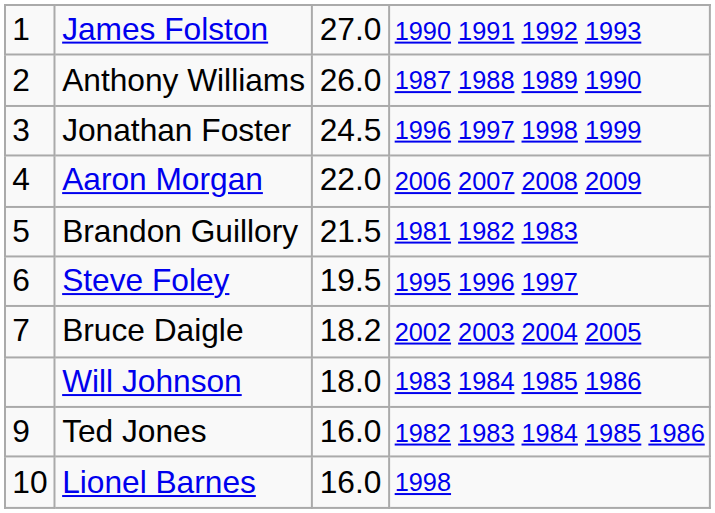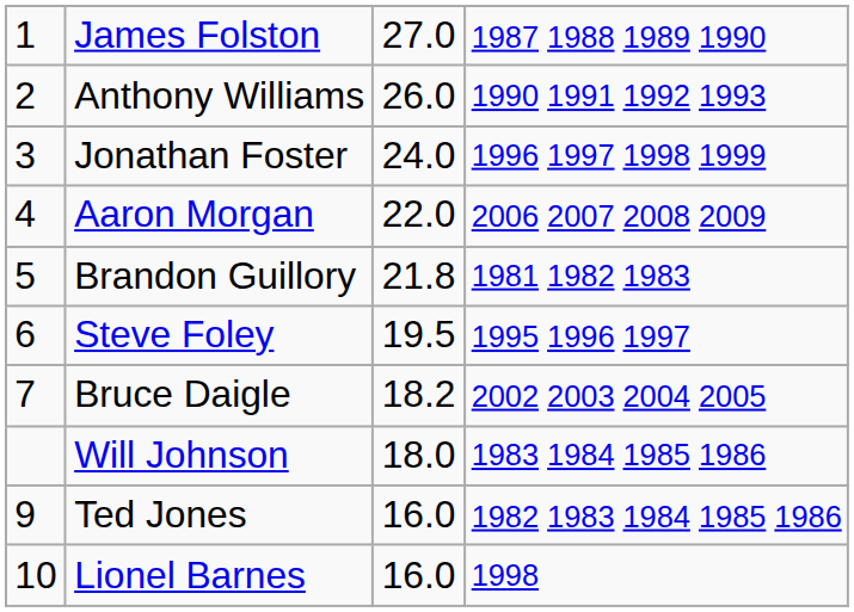James Folston | column 4: 1990 1991 1992 1993 -> 1987 1988 1989 1990
Anthony Williams | column 4: 1987 1988 1989 1990 -> 1990 1991 1992 1993
Jonathan Foster | column 3: 24.5 -> 24.0
Brandon Guillory | column 3: 21.5 -> 21.8
